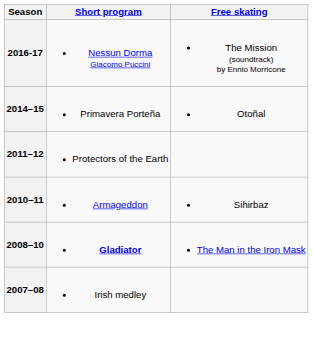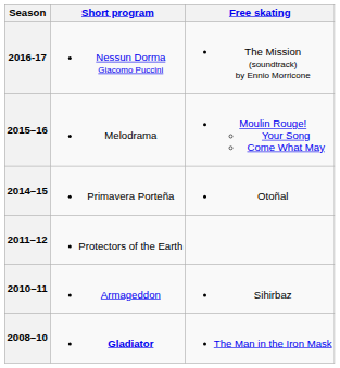+ row: 2015–16 | Melodrama | Moulin Rouge! Your Song Come What May
- row: 2007–08 | Irish medley
